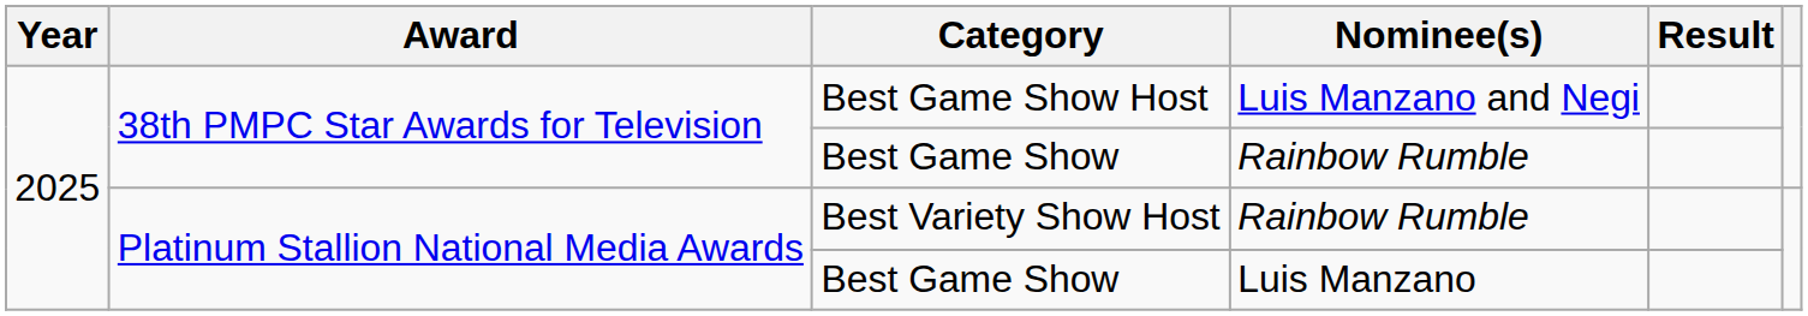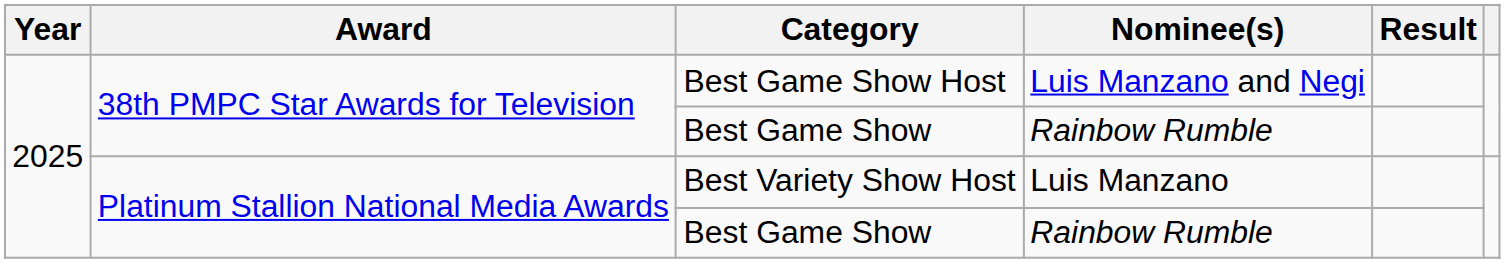Best Variety Show Host | Nominee(s): Rainbow Rumble -> Luis Manzano
Platinum Stallion National Media Awards / Best Game Show | Nominee(s): Luis Manzano -> Rainbow Rumble
